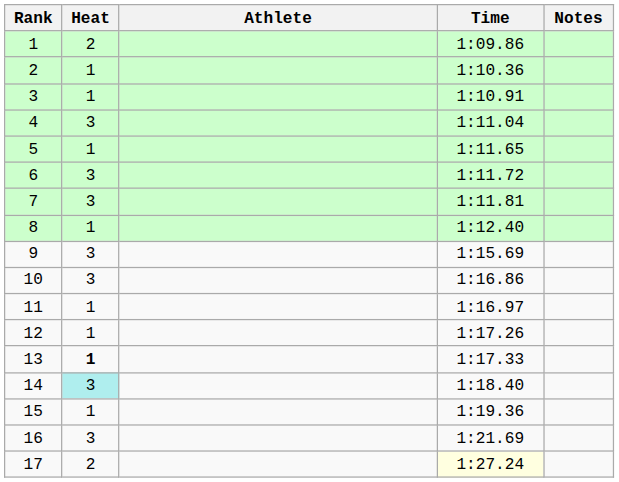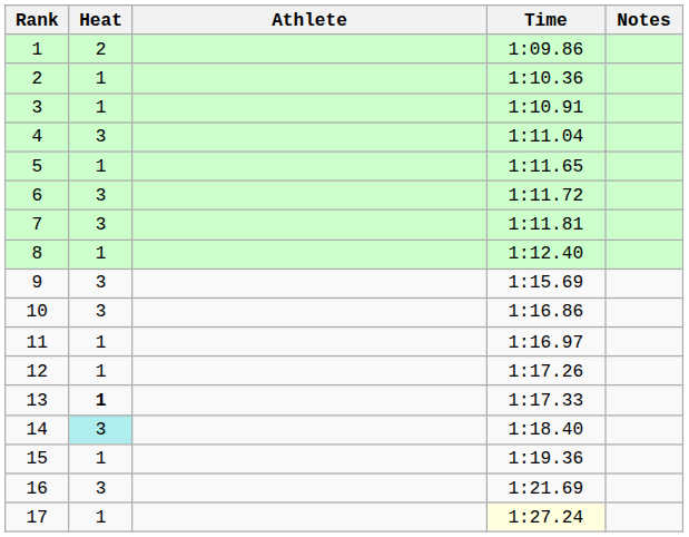17 | Heat: 2 -> 1
